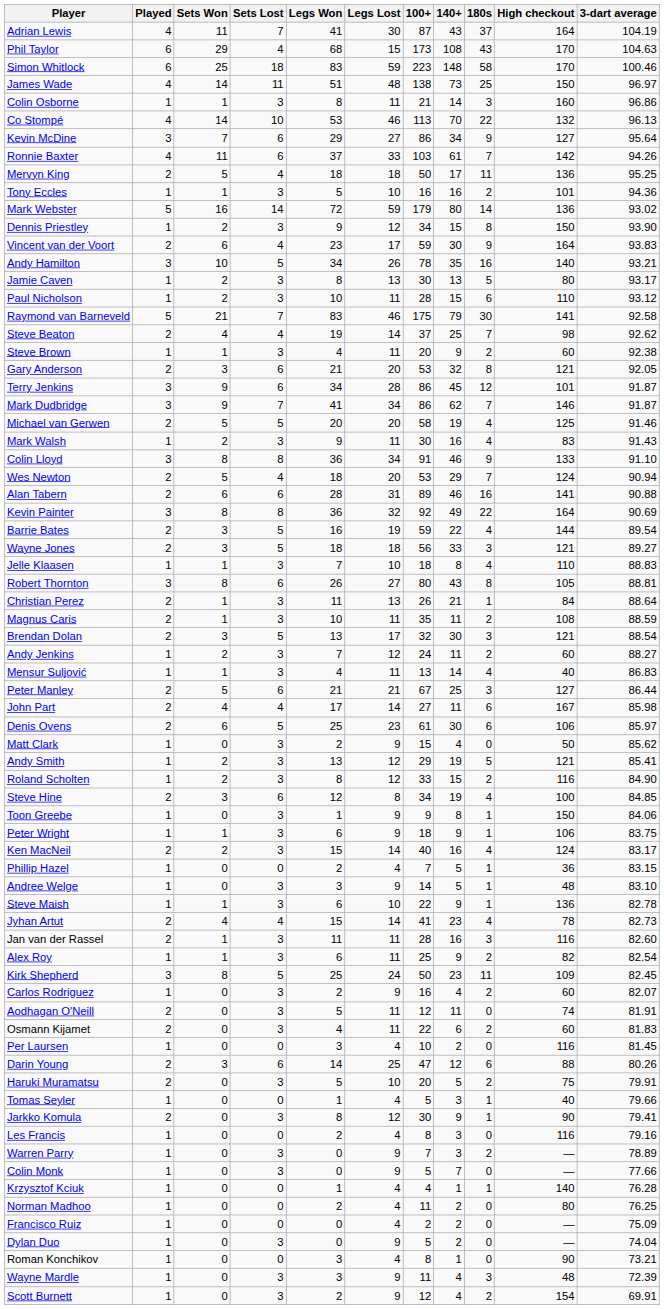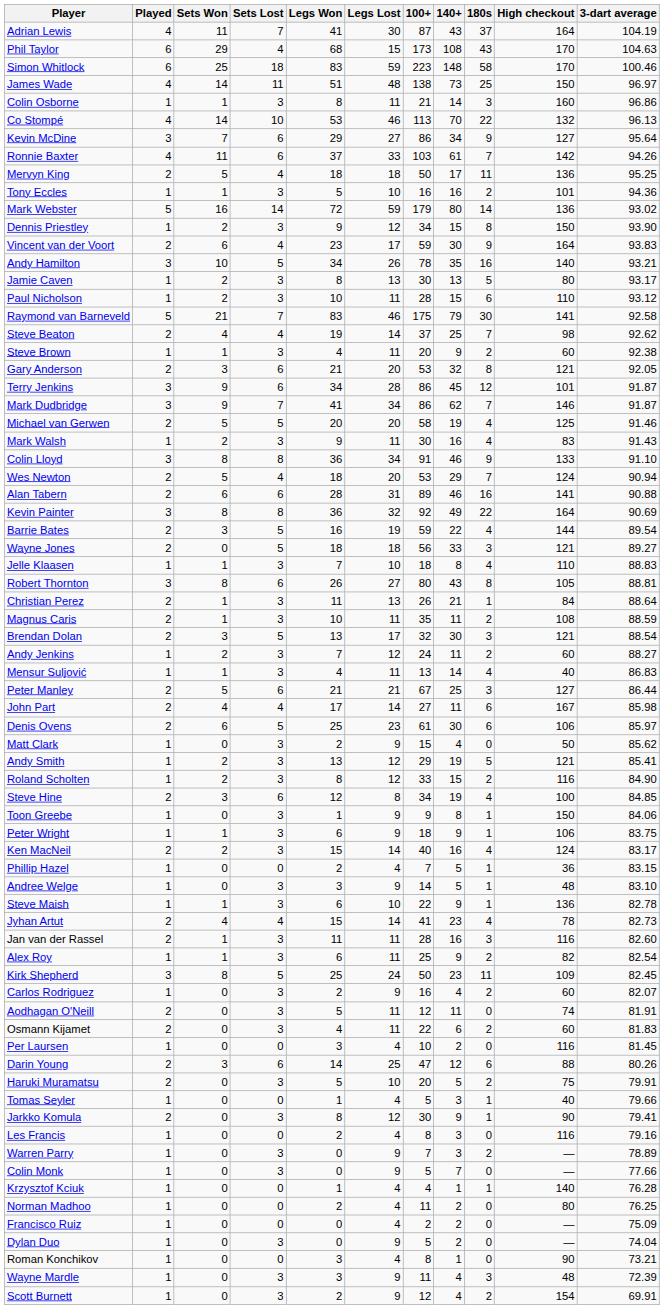Wayne Jones | Sets Won: 3 -> 0
